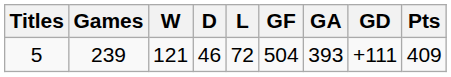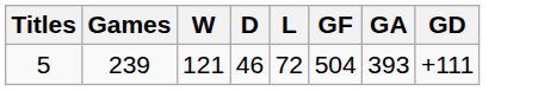- column: Pts | 409
